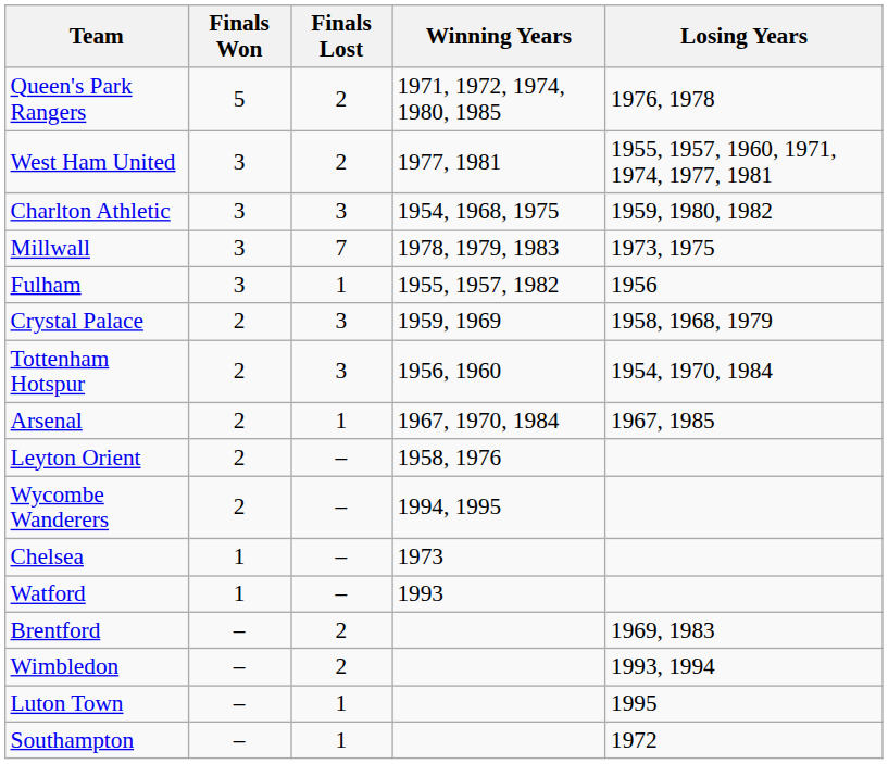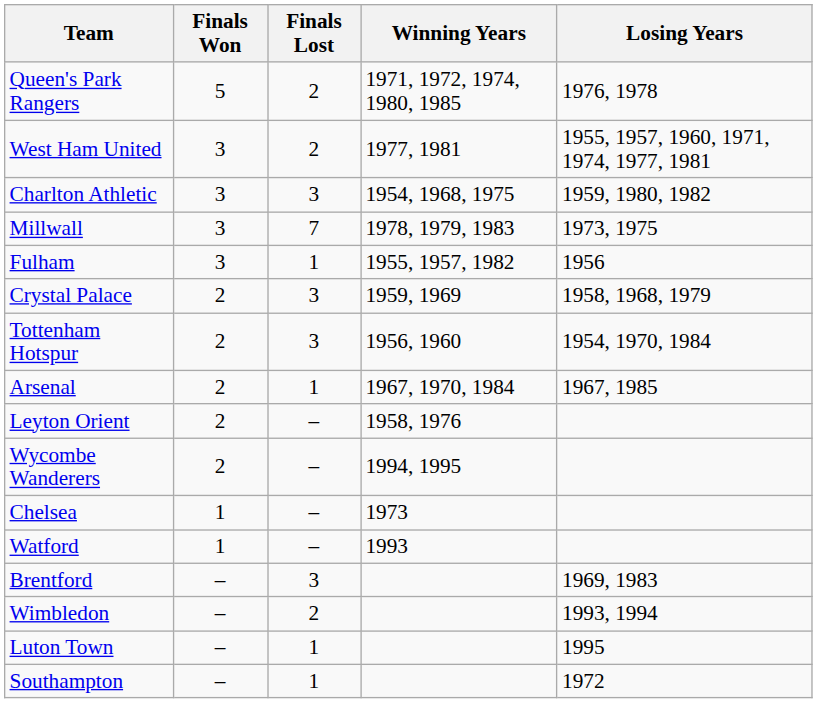Brentford | Finals Lost: 2 -> 3
